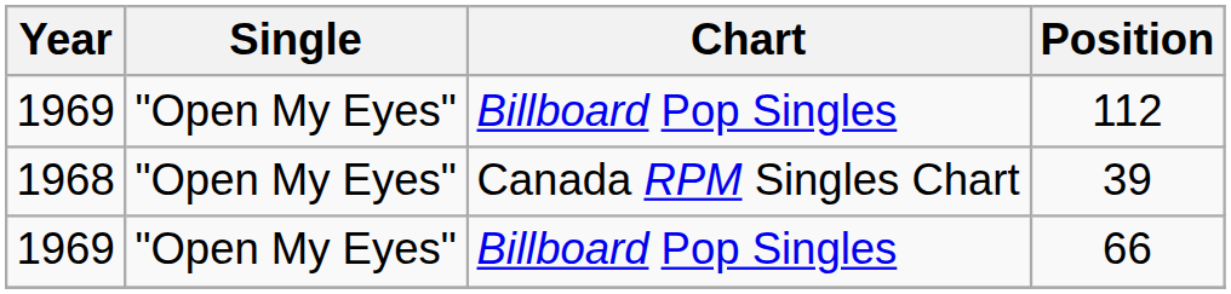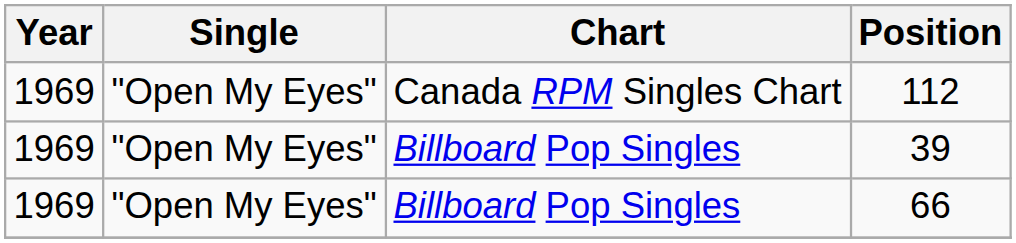112 | Chart: Billboard Pop Singles -> Canada RPM Singles Chart
39 | Year: 1968 -> 1969
39 | Chart: Canada RPM Singles Chart -> Billboard Pop Singles
